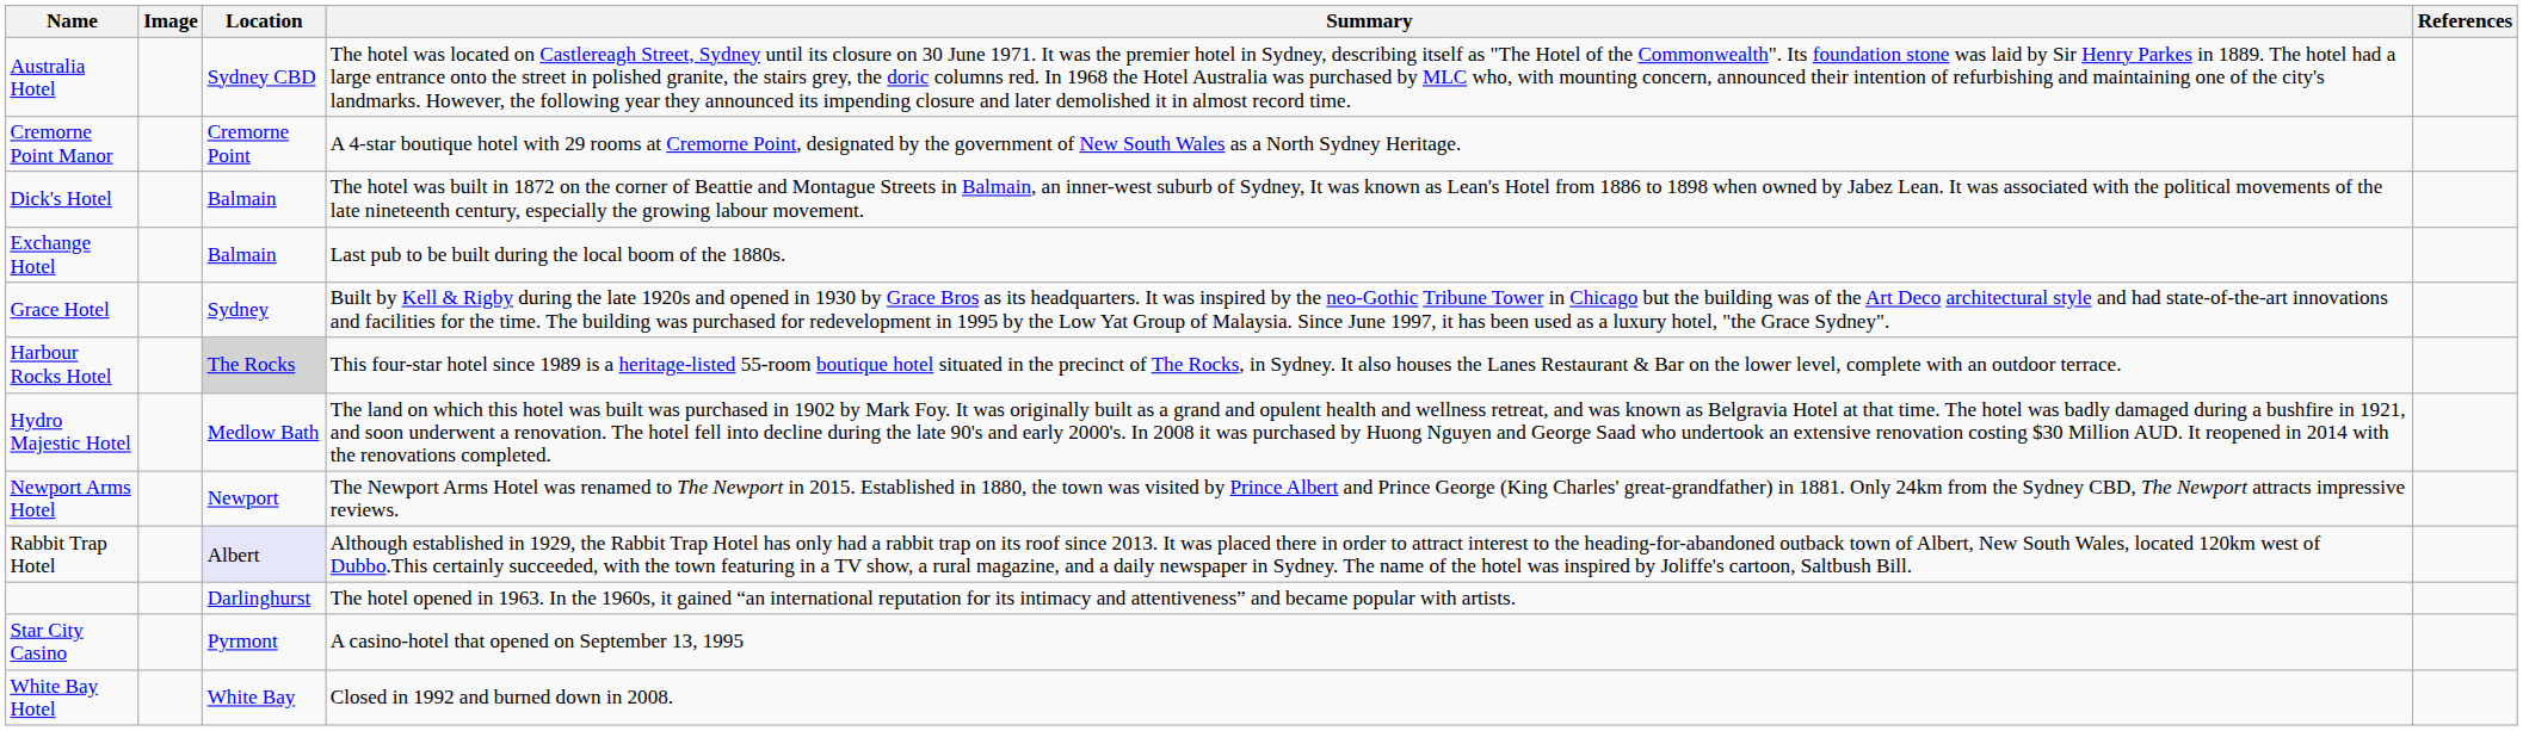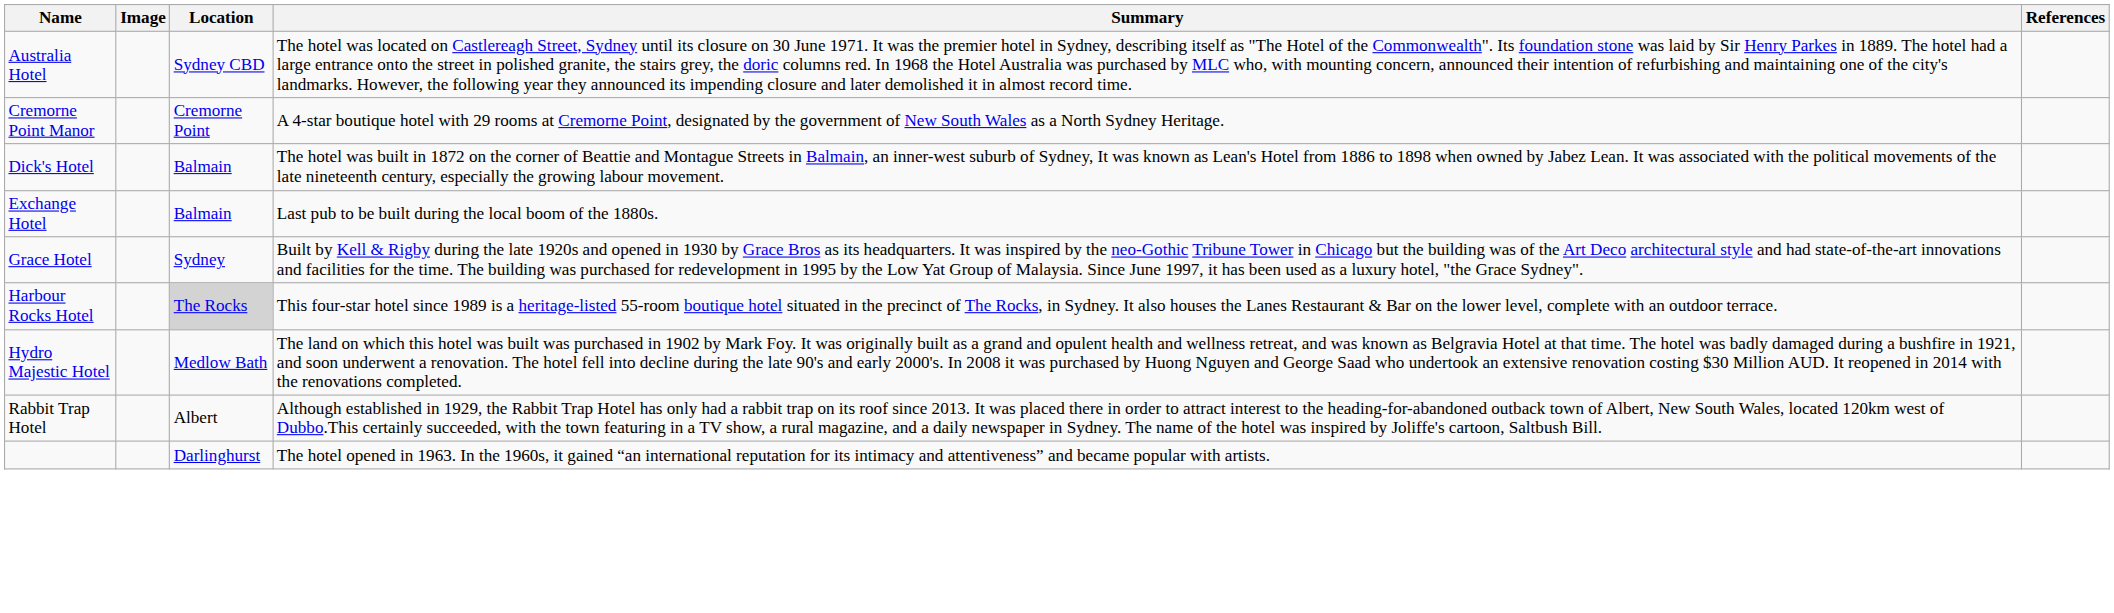- row: Newport Arms Hotel | Newport | The Newport Arms Hotel was renamed to The Newport in 2015. Established in 1880, the town was visited by Prince Albert and Prince George (King Charles' great-grandfather) in 1881. Only 24km from the Sydney CBD, The Newport attracts impressive reviews.
Rabbit Trap Hotel | Location: lavender background -> no background
- row: Star City Casino | Pyrmont | A casino-hotel that opened on September 13, 1995
- row: White Bay Hotel | White Bay | Closed in 1992 and burned down in 2008.
